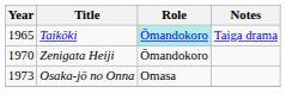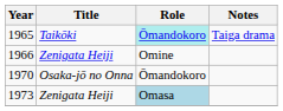+ row: 1966 | Zenigata Heiji | Omine
1970 | Title: Zenigata Heiji -> Osaka-jō no Onna
1973 | Title: Osaka-jō no Onna -> Zenigata Heiji
1973 | Role: no background -> lightblue background
